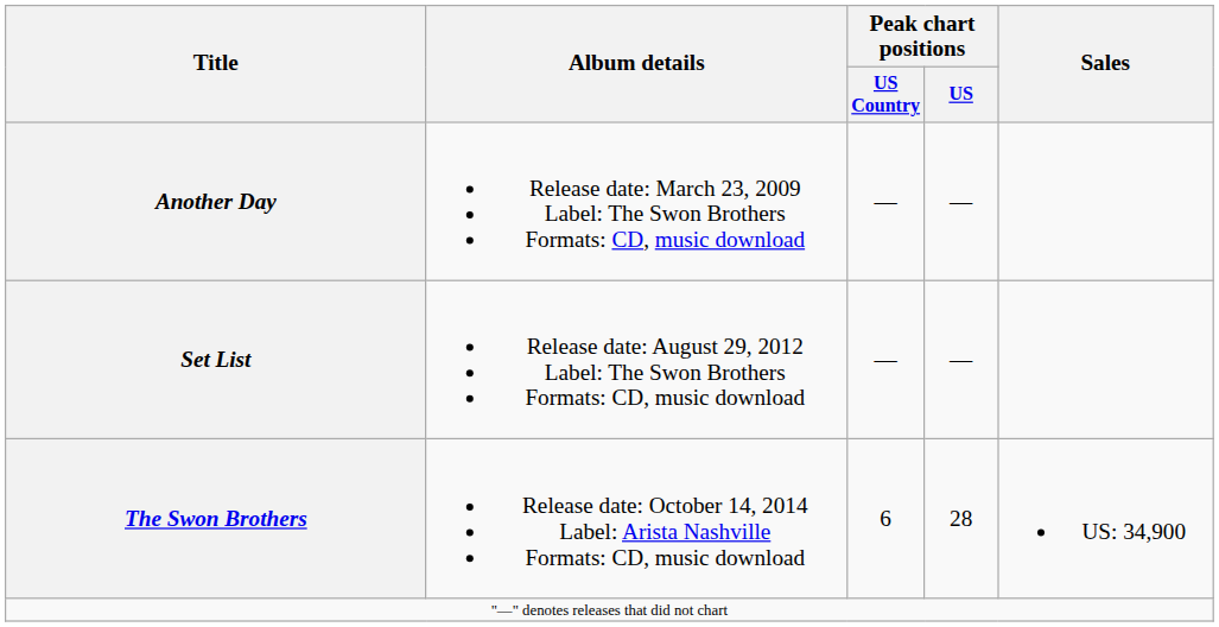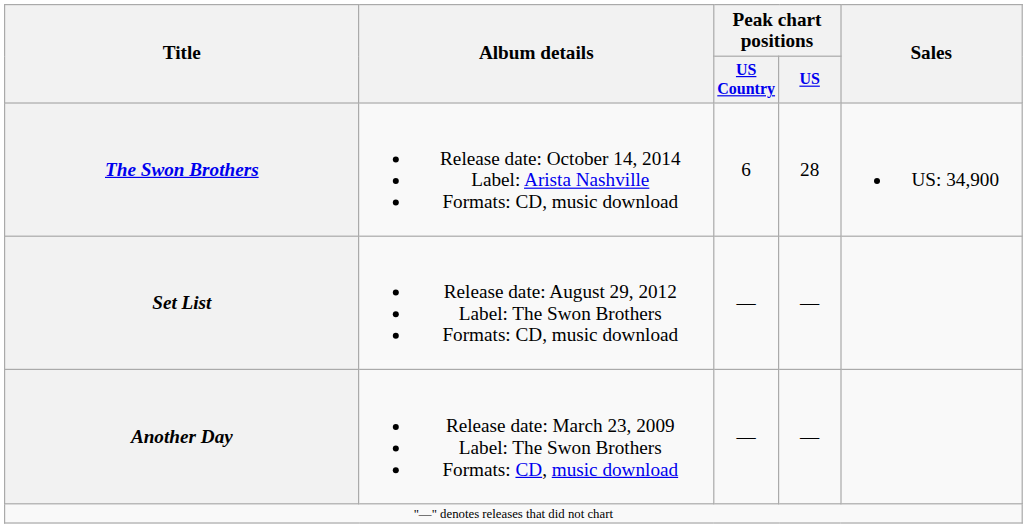rows swapped: Another Day <-> The Swon Brothers
